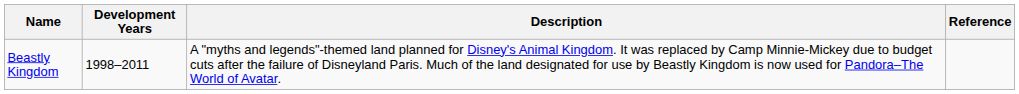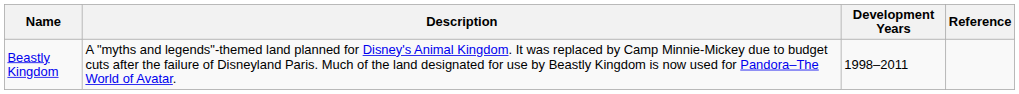columns swapped: Development Years <-> Description
